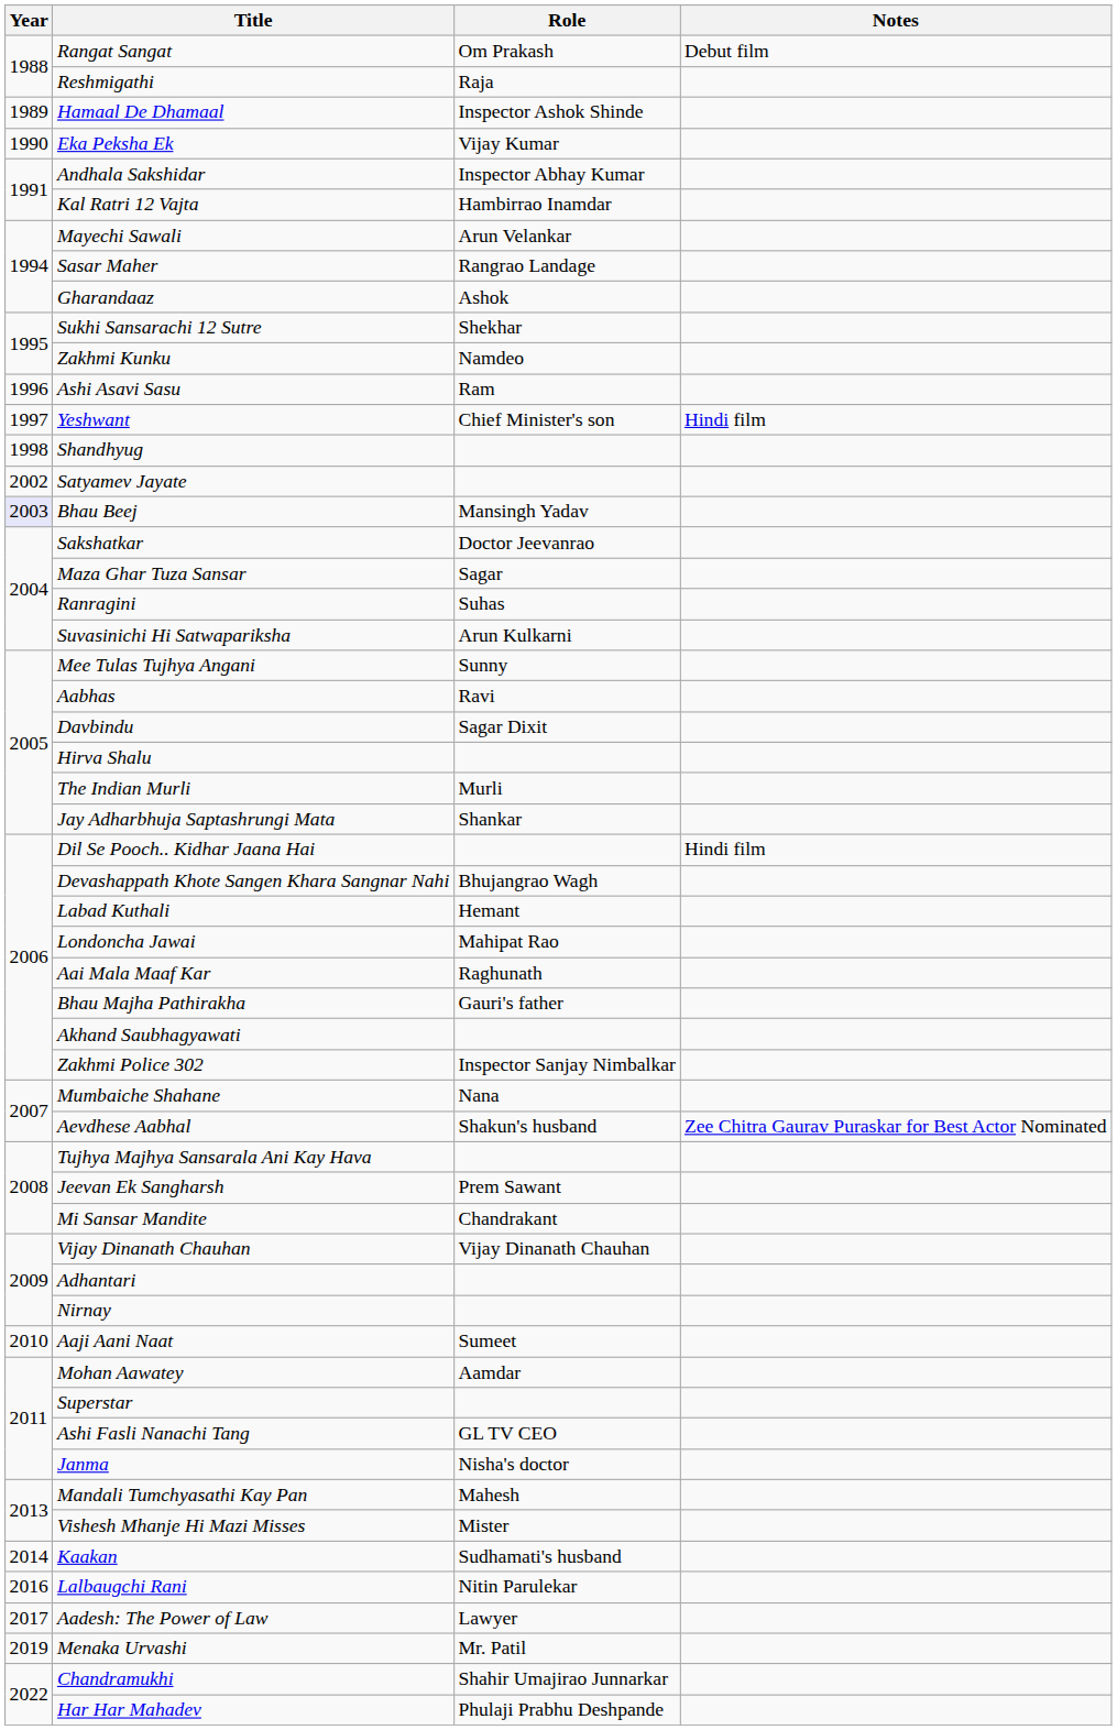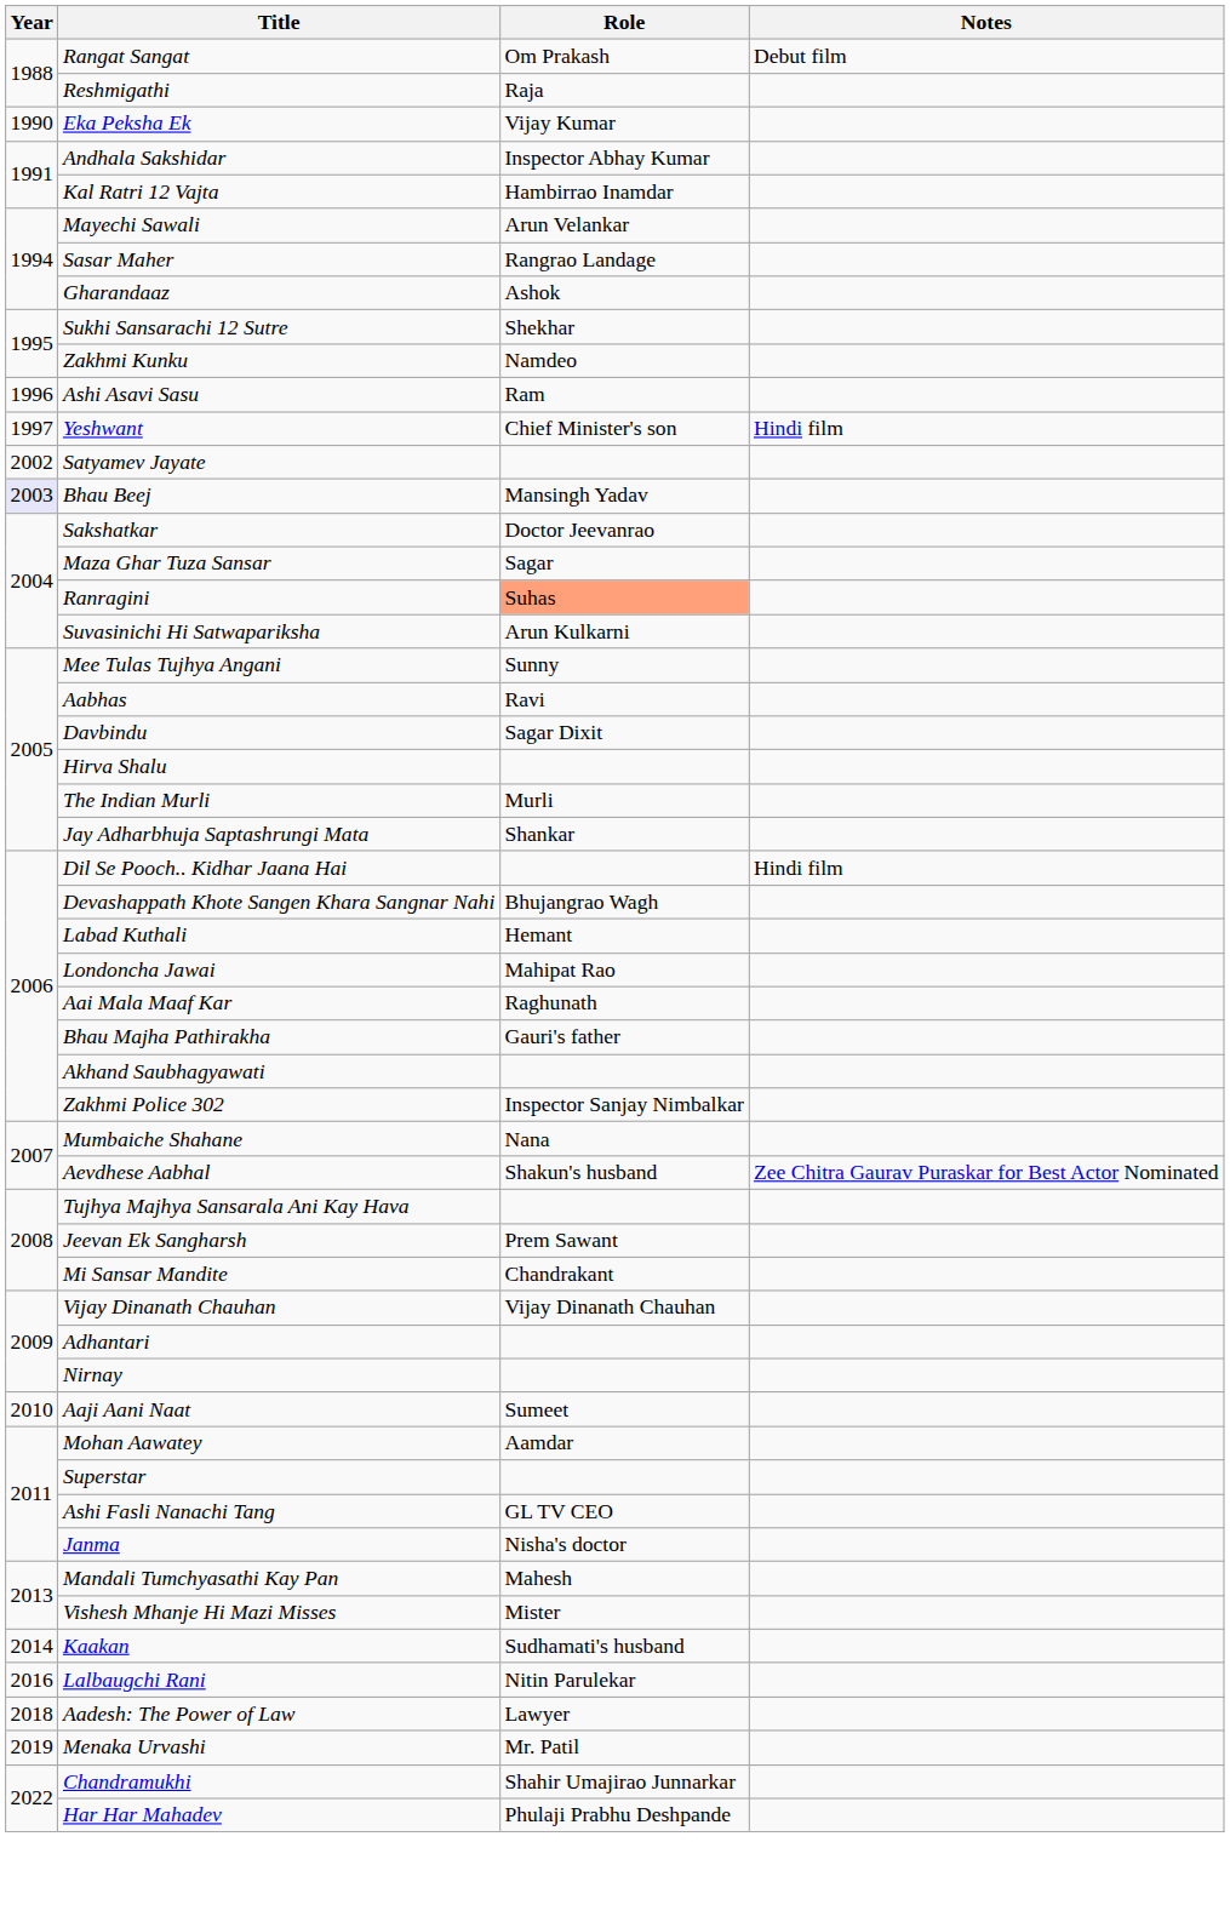- row: 1989 | Hamaal De Dhamaal | Inspector Ashok Shinde
- row: 1998 | Shandhyug
Ranragini | Role: no background -> lightsalmon background
Aadesh: The Power of Law | Year: 2017 -> 2018
